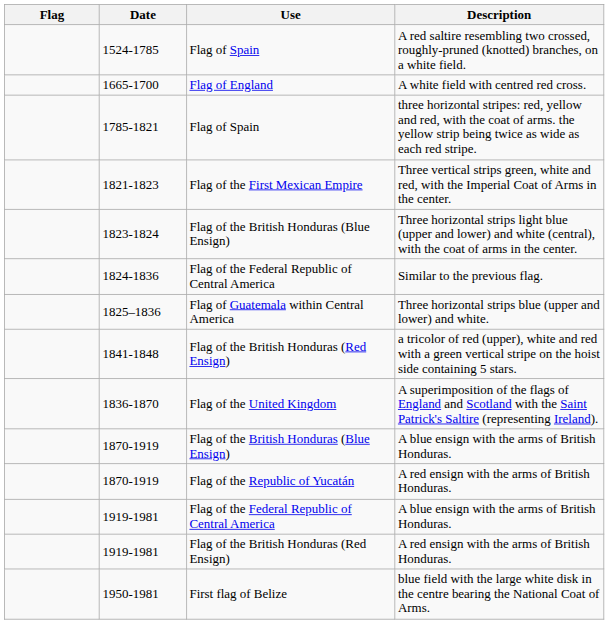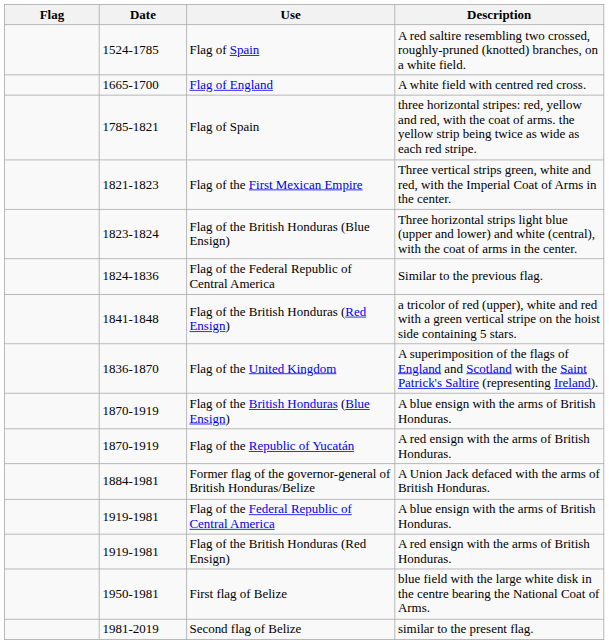- row: 1825–1836 | Flag of Guatemala within Central America | Three horizontal strips blue (upper and lower) and white.
+ row: 1884-1981 | Former flag of the governor-general of British Honduras/Belize | A Union Jack defaced with the arms of British Honduras.
+ row: 1981-2019 | Second flag of Belize | similar to the present flag.
